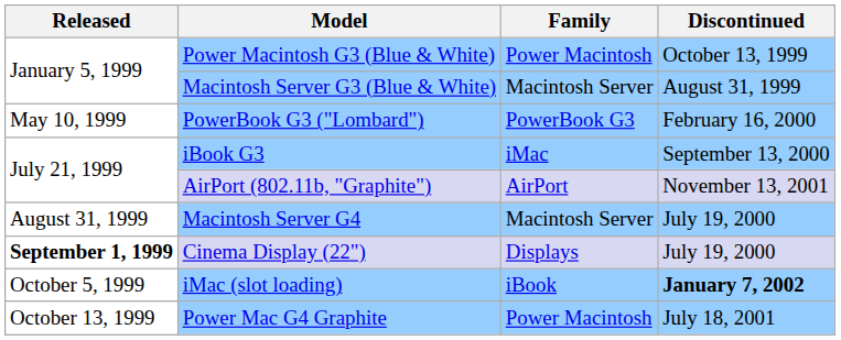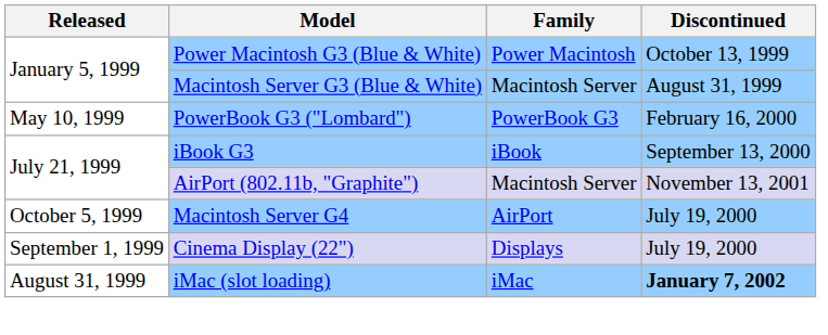iBook G3 | Family: iMac -> iBook
AirPort (802.11b, "Graphite") | Family: AirPort -> Macintosh Server
Macintosh Server G4 | Released: August 31, 1999 -> October 5, 1999
Macintosh Server G4 | Family: Macintosh Server -> AirPort
Cinema Display (22") | Released: bold -> normal
iMac (slot loading) | Released: October 5, 1999 -> August 31, 1999
iMac (slot loading) | Family: iBook -> iMac
- row: October 13, 1999 | Power Mac G4 Graphite | Power Macintosh | July 18, 2001
